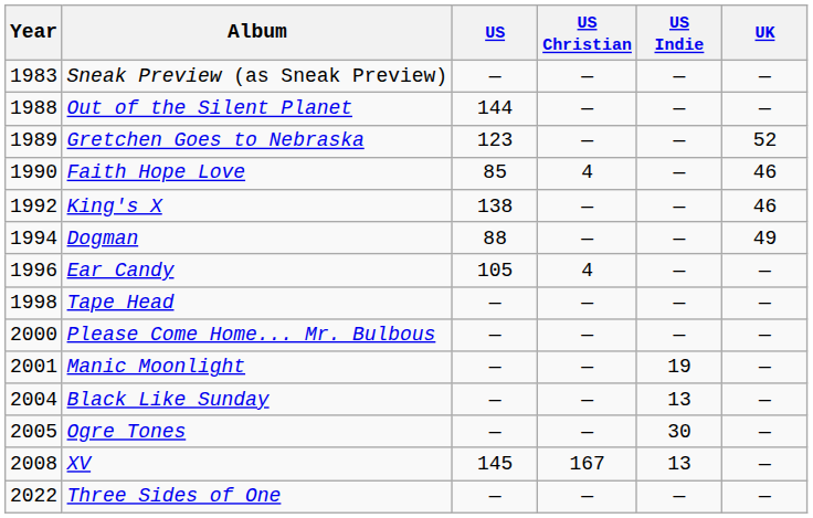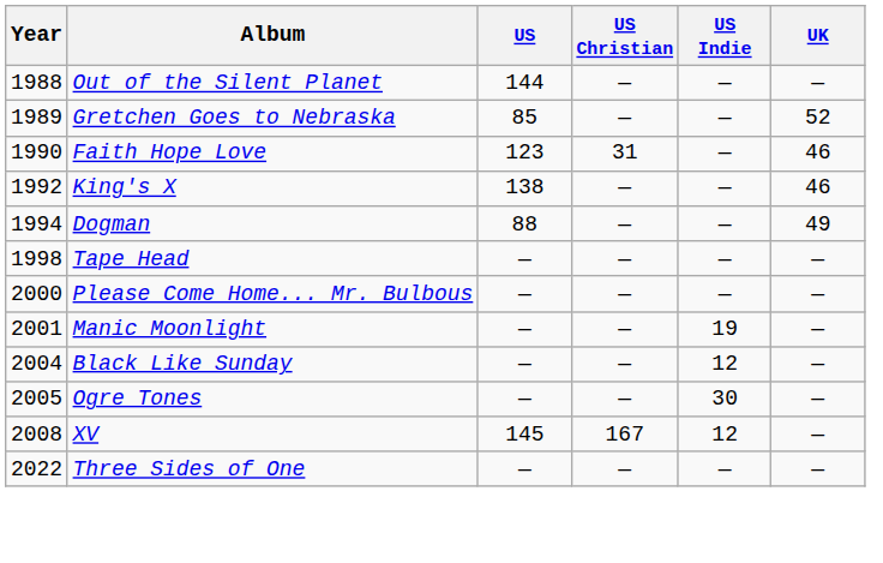- row: 1983 | Sneak Preview (as Sneak Preview) | — | — | — | —
Gretchen Goes to Nebraska | US: 123 -> 85
Faith Hope Love | US: 85 -> 123
Faith Hope Love | US Christian: 4 -> 31
- row: 1996 | Ear Candy | 105 | 4 | — | —
Black Like Sunday | US Indie: 13 -> 12
XV | US Indie: 13 -> 12
